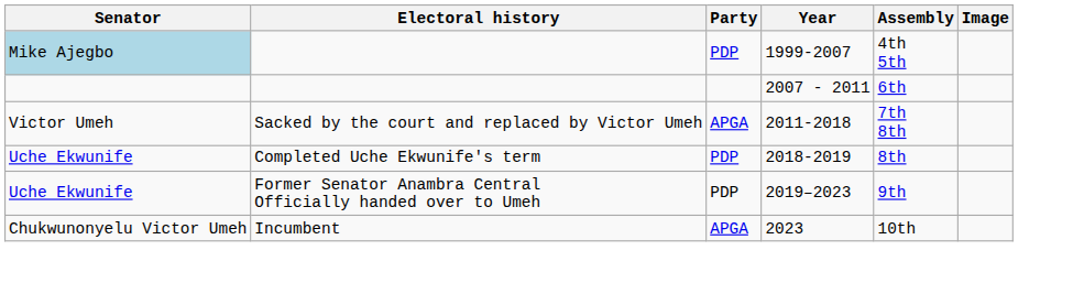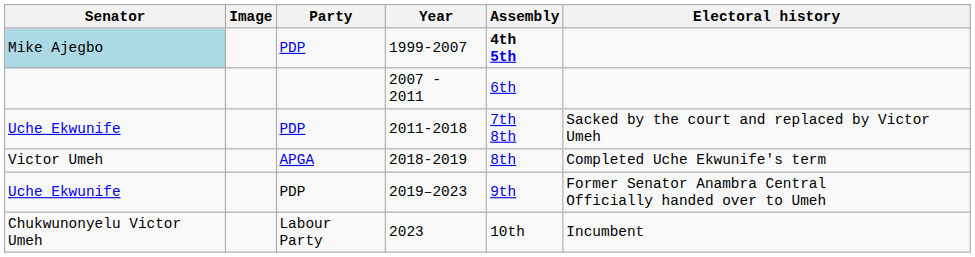columns swapped: Image <-> Electoral history
1999-2007 | Assembly: normal -> bold
2011-2018 | Senator: Victor Umeh -> Uche Ekwunife
2011-2018 | Party: APGA -> PDP
2018-2019 | Senator: Uche Ekwunife -> Victor Umeh
2018-2019 | Party: PDP -> APGA
2023 | Party: APGA -> Labour Party
